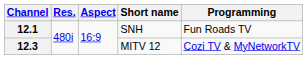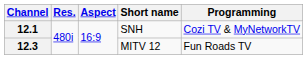12.1 | Programming: Fun Roads TV -> Cozi TV & MyNetworkTV
12.3 | Programming: Cozi TV & MyNetworkTV -> Fun Roads TV
